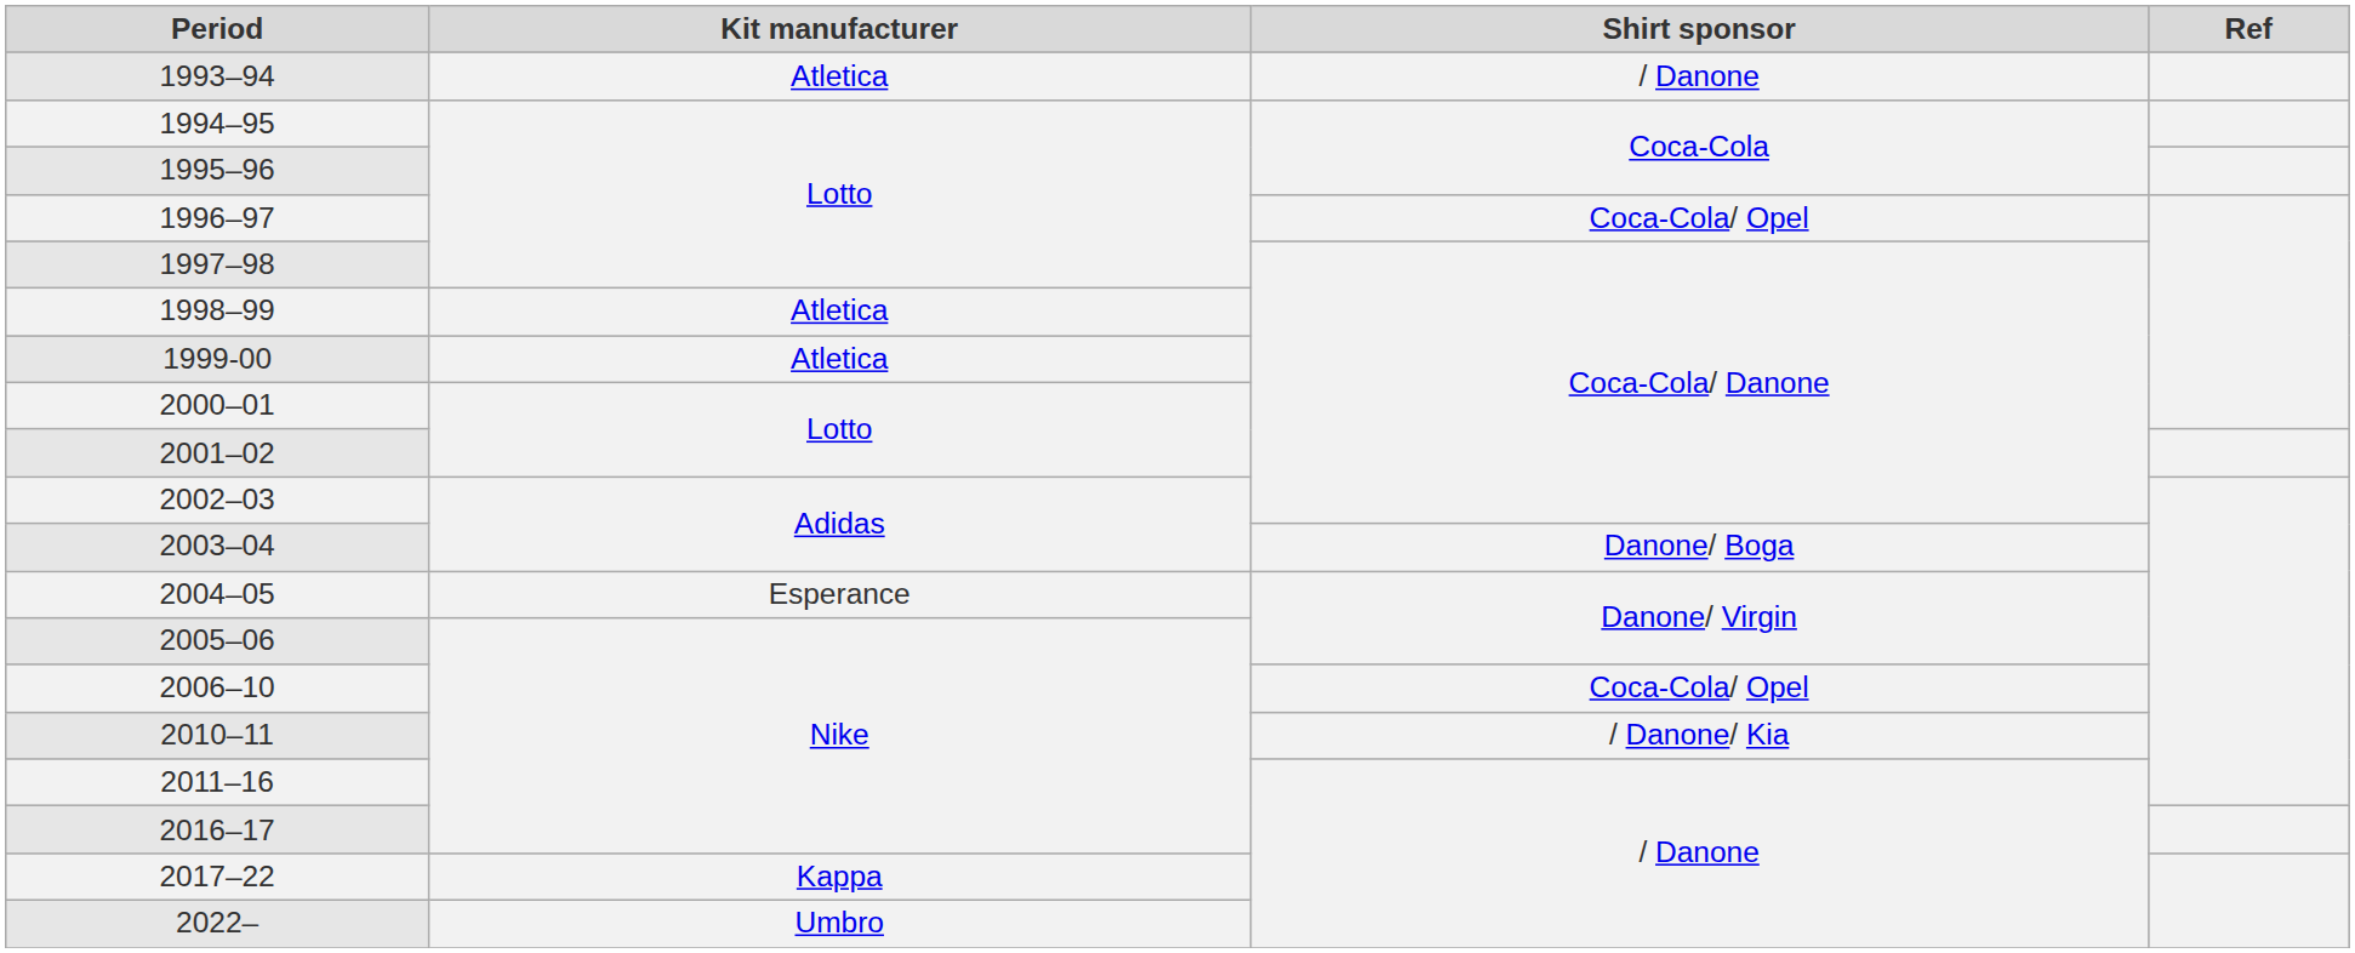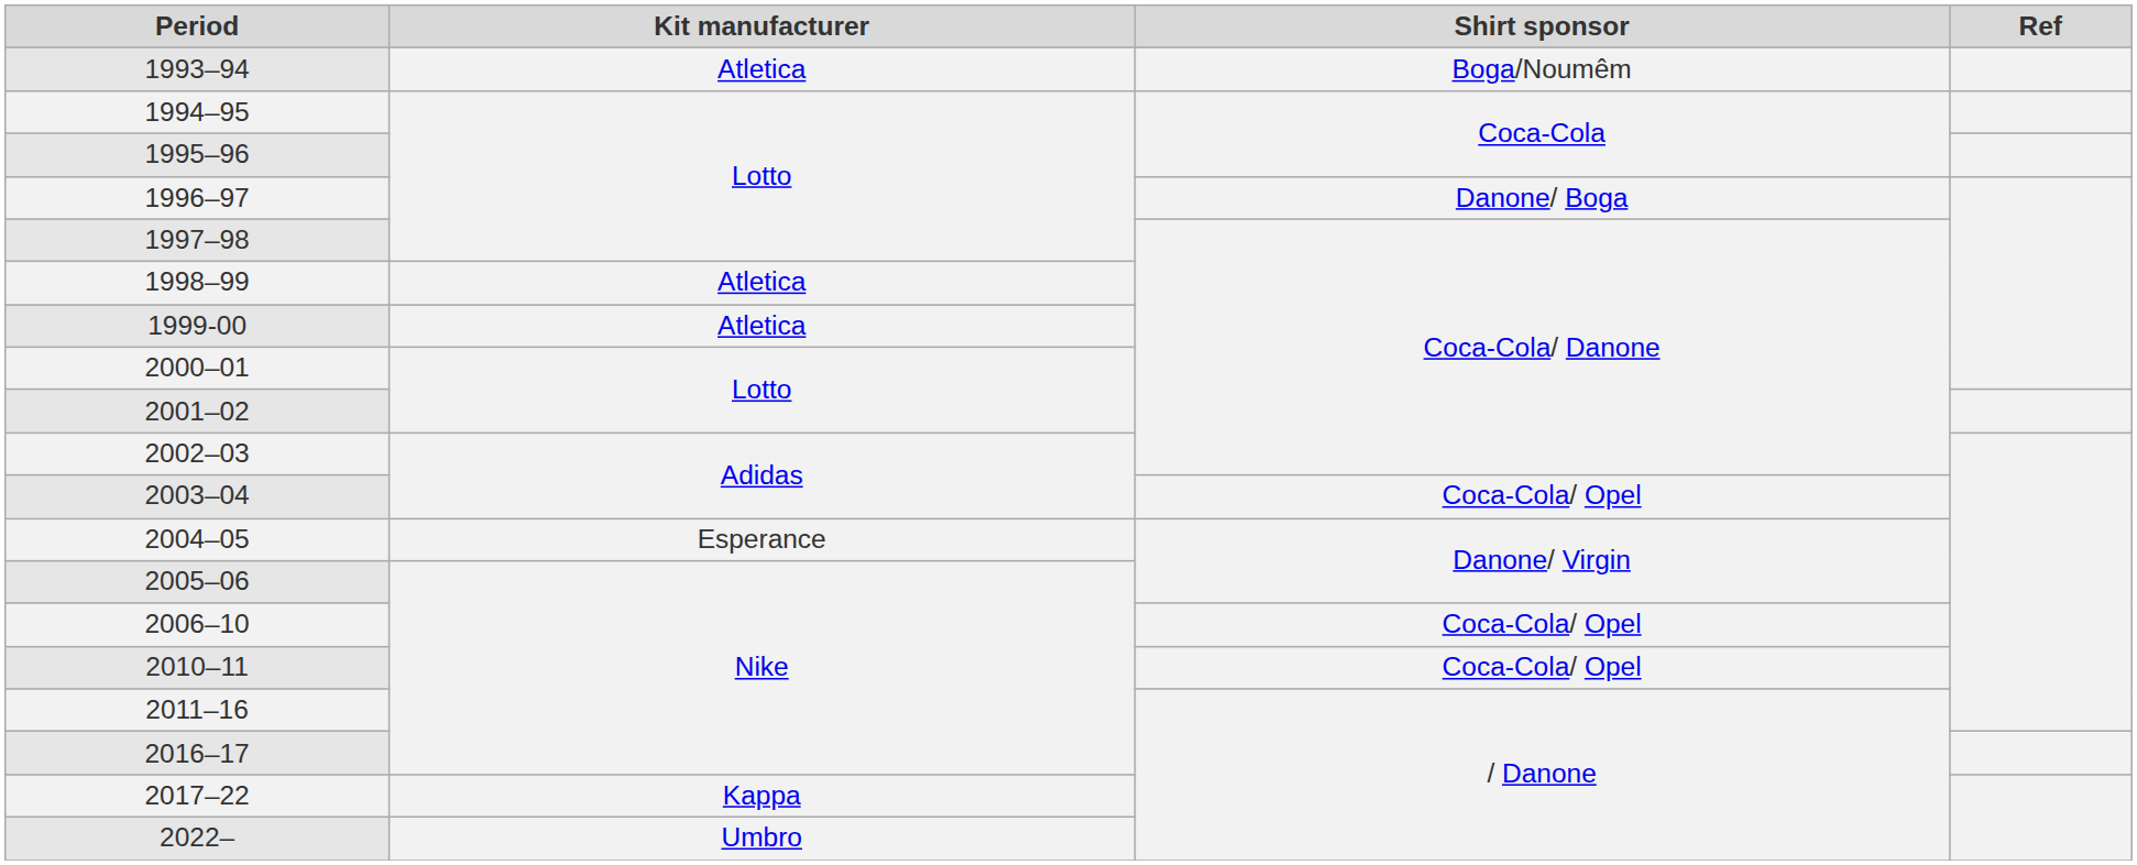1993–94 | Shirt sponsor: / Danone -> Boga/Noumêm
1996–97 | Shirt sponsor: Coca-Cola/ Opel -> Danone/ Boga
2003–04 | Shirt sponsor: Danone/ Boga -> Coca-Cola/ Opel
2010–11 | Shirt sponsor: / Danone/ Kia -> Coca-Cola/ Opel
